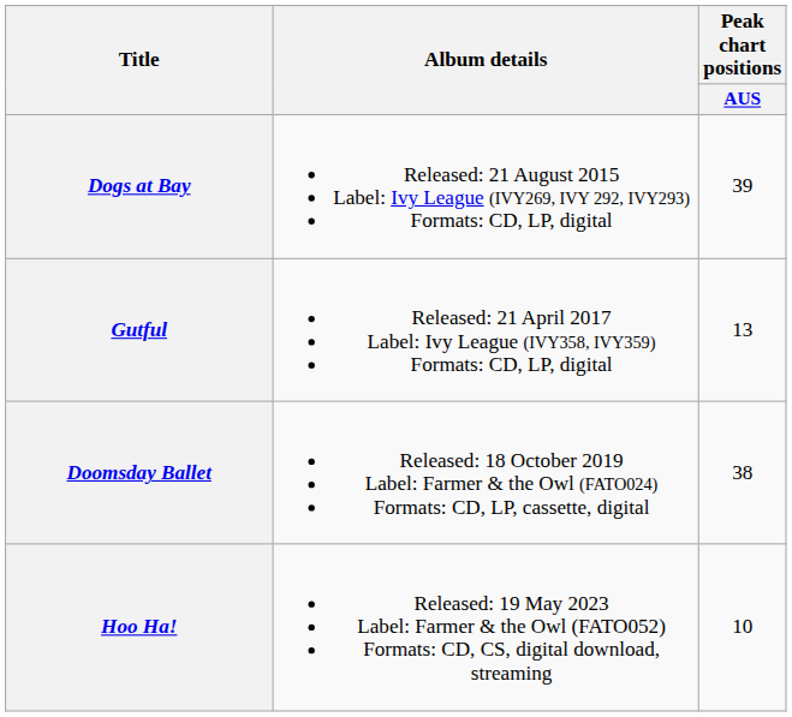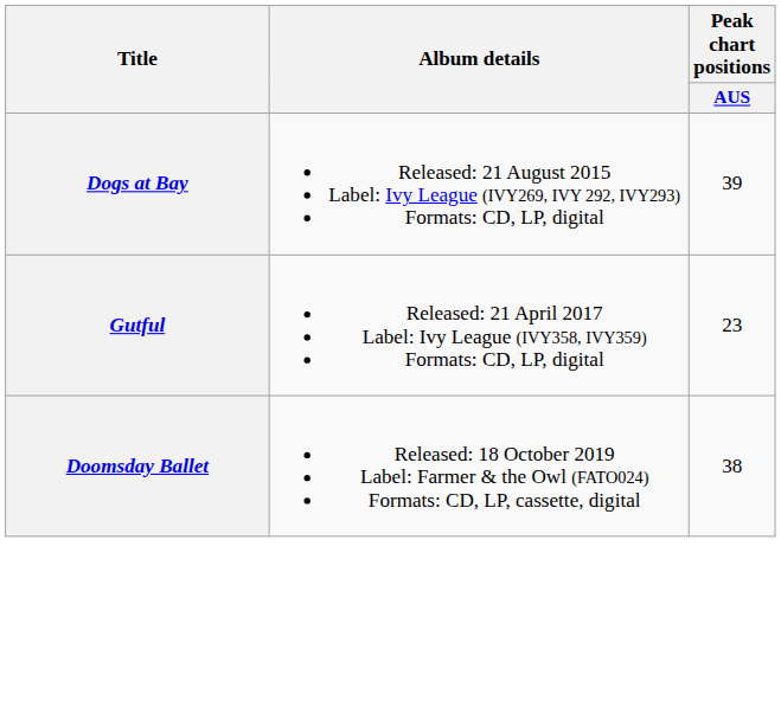Gutful | Peak chart positions / AUS: 13 -> 23
- row: Hoo Ha! | Released: 19 May 2023 Label: Farmer & the Owl (FATO052) Formats: CD, CS, digital download, streaming | 10
